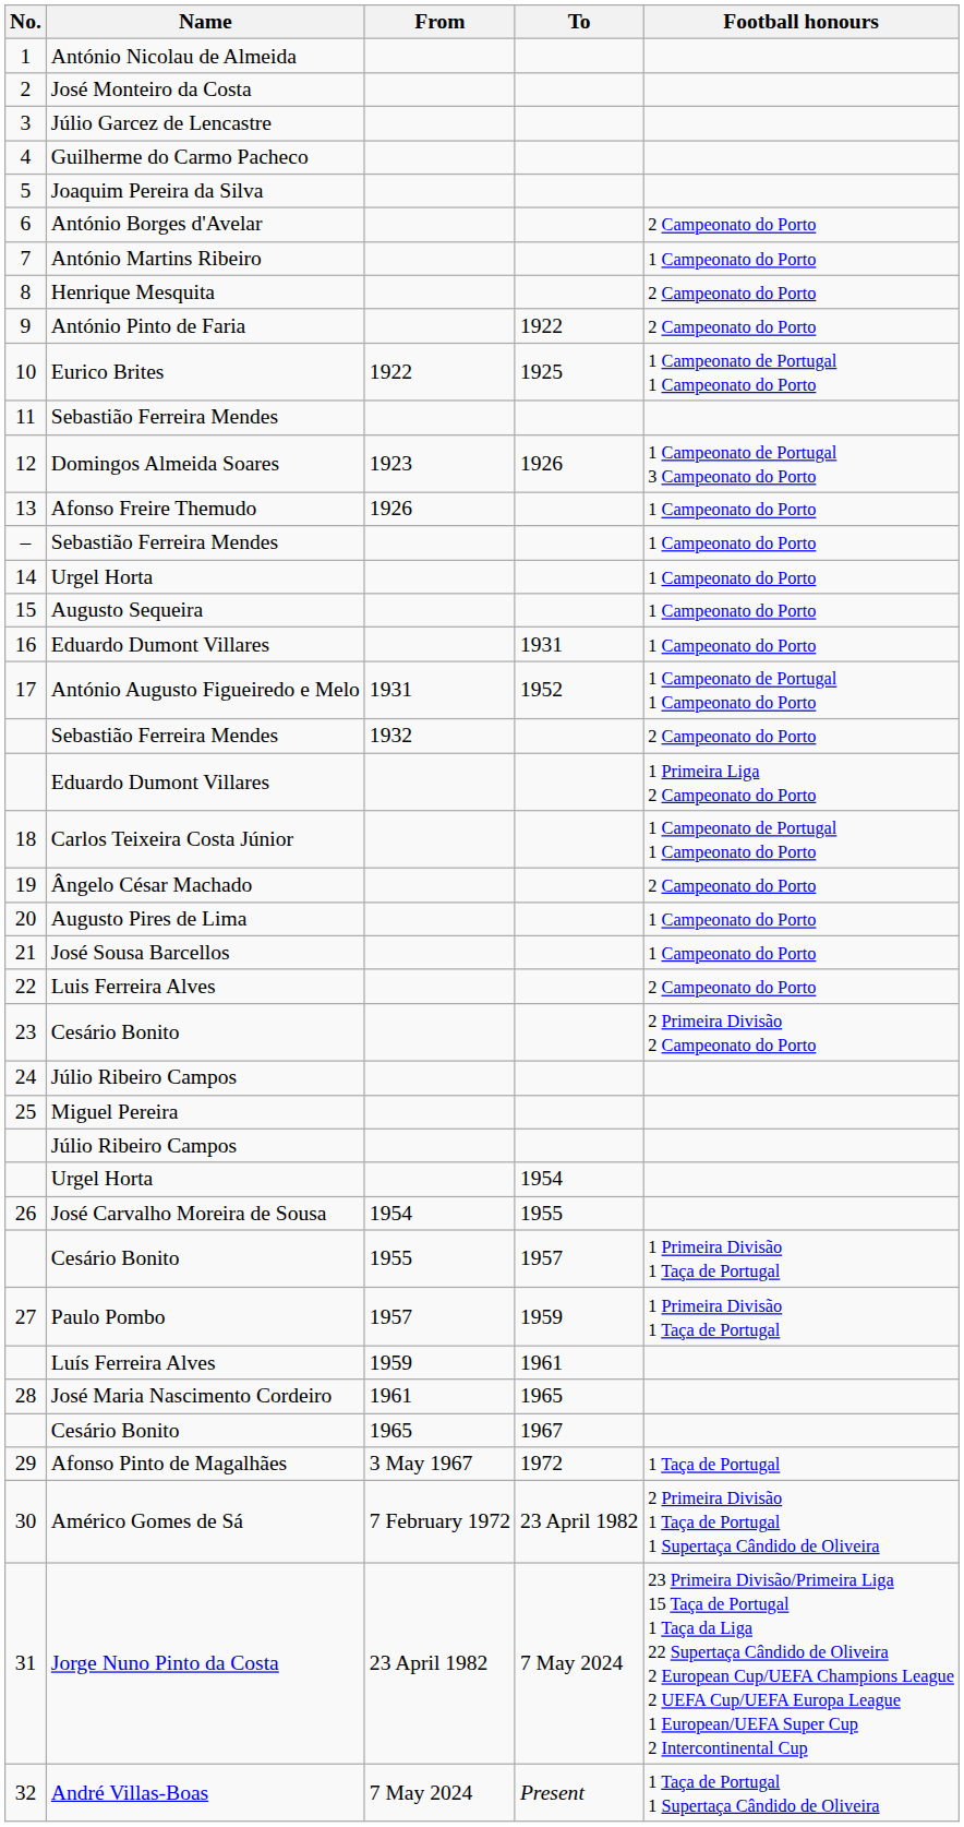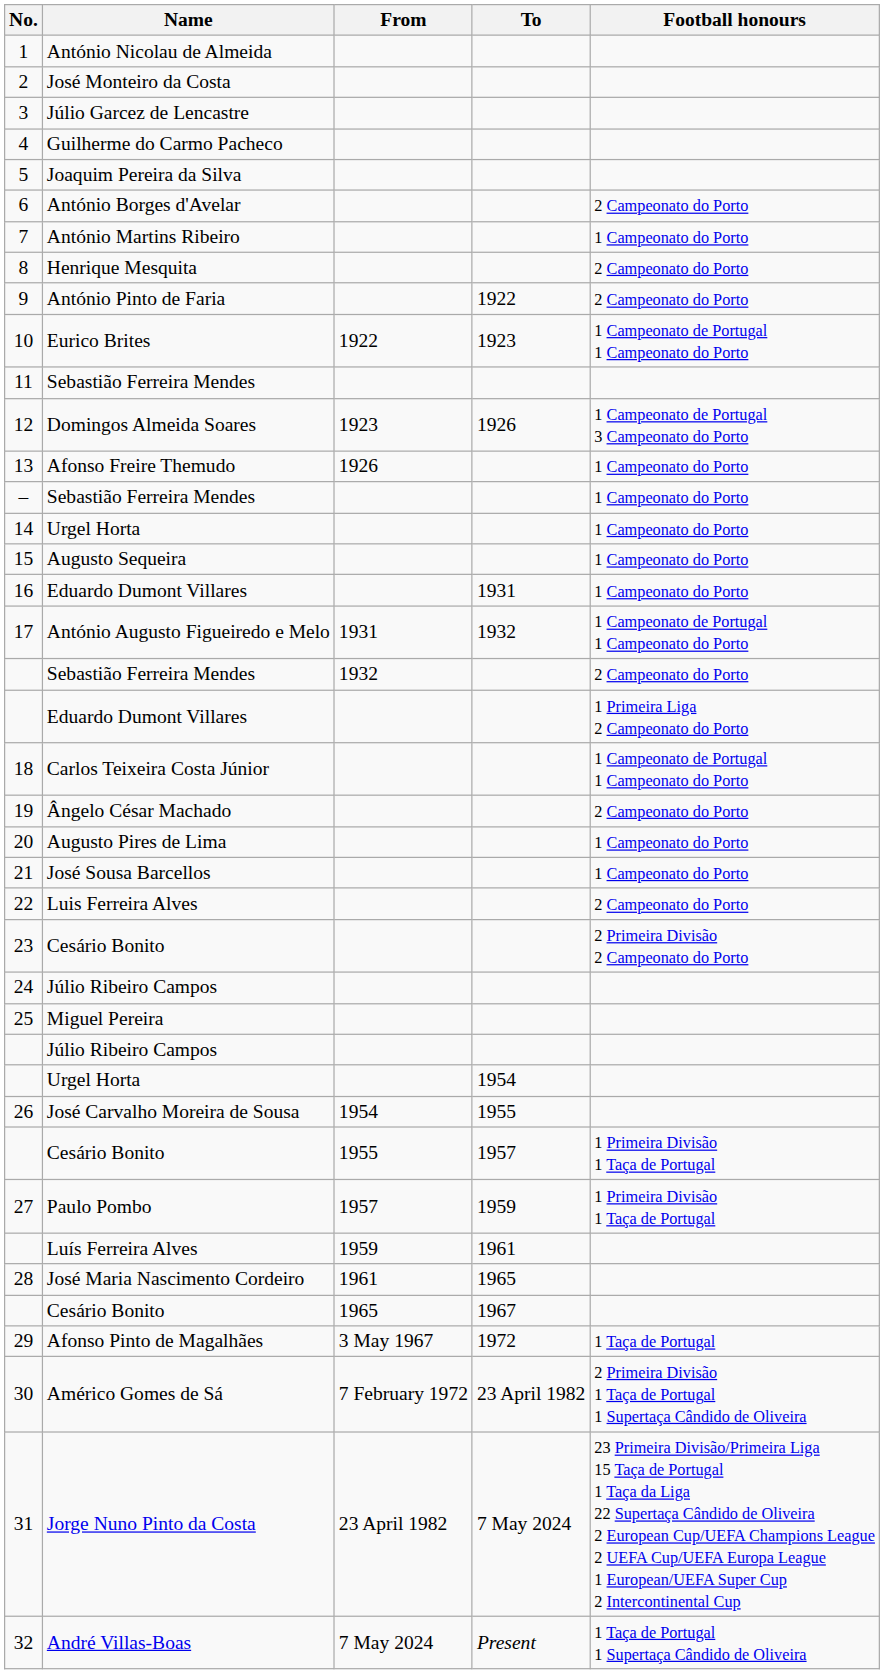10 | To: 1925 -> 1923
17 | To: 1952 -> 1932
